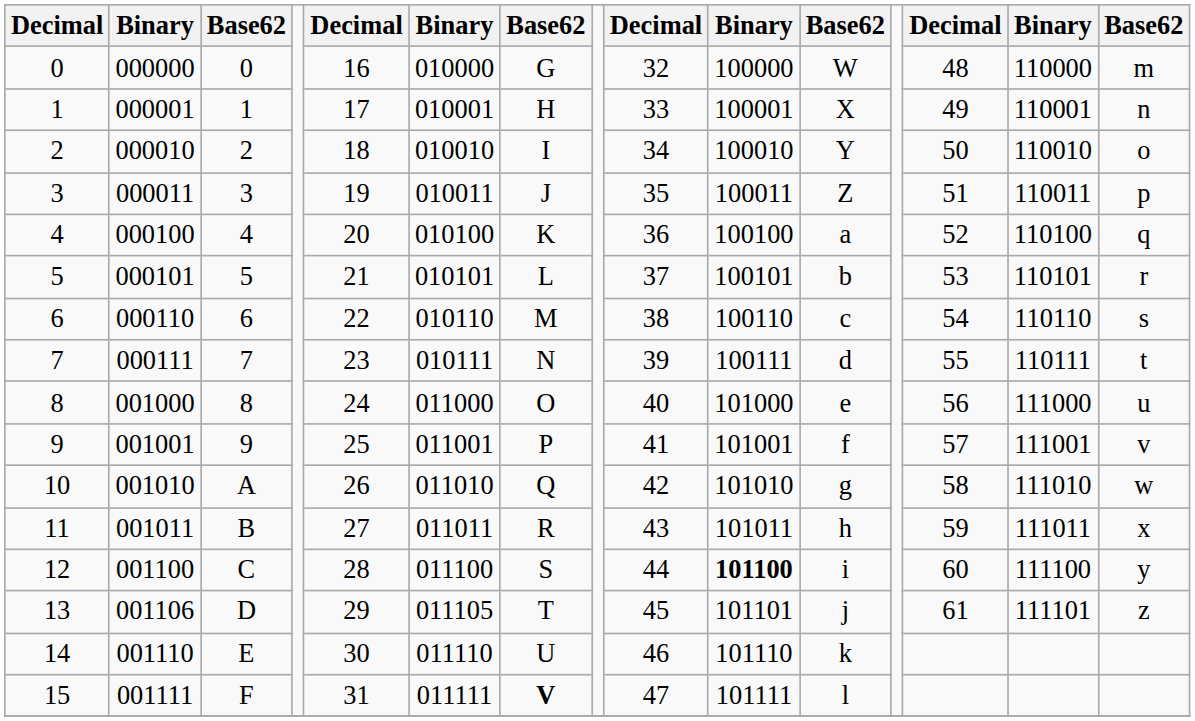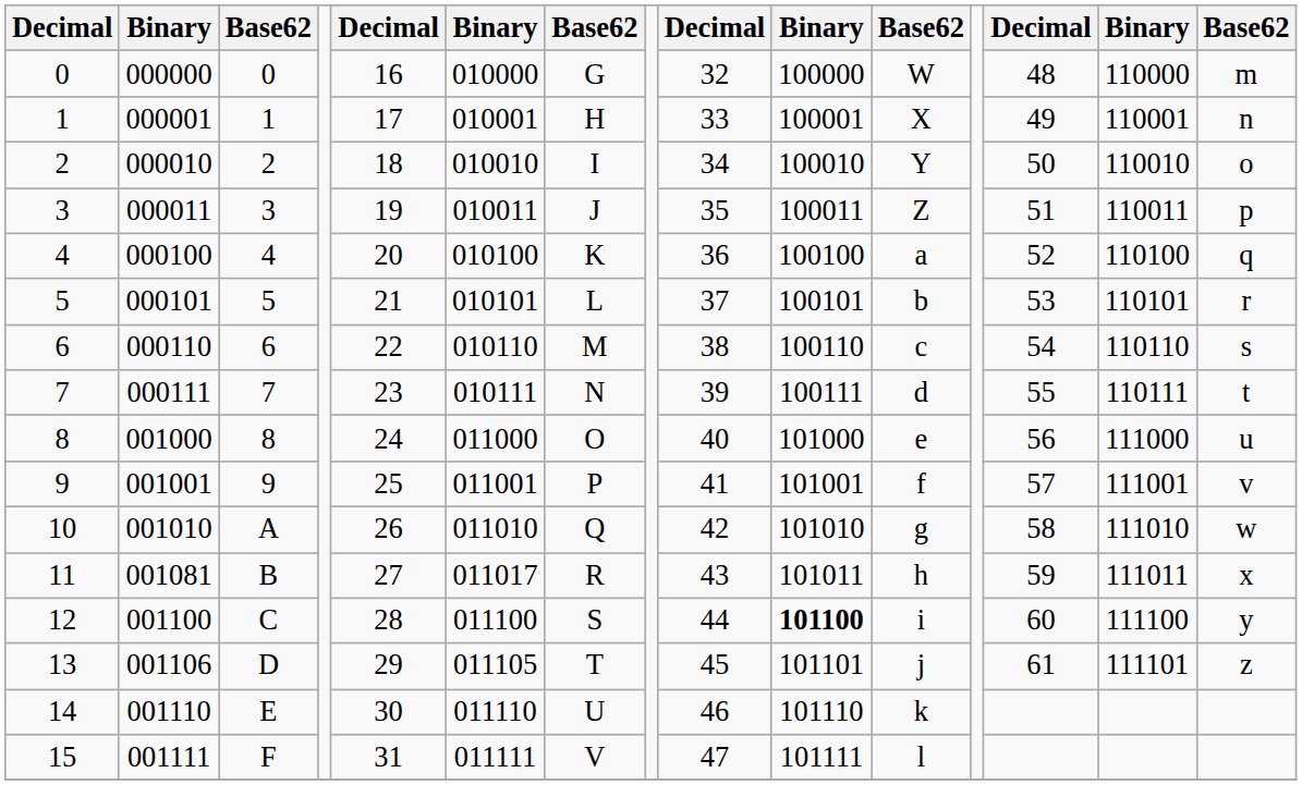11 | column 2: 001011 -> 001081
11 | column 6: 011011 -> 011017
15 | column 7: bold -> normal
